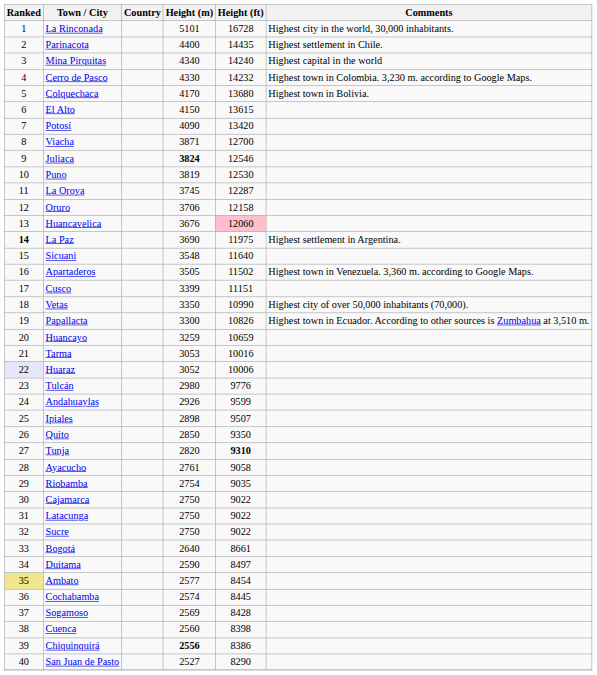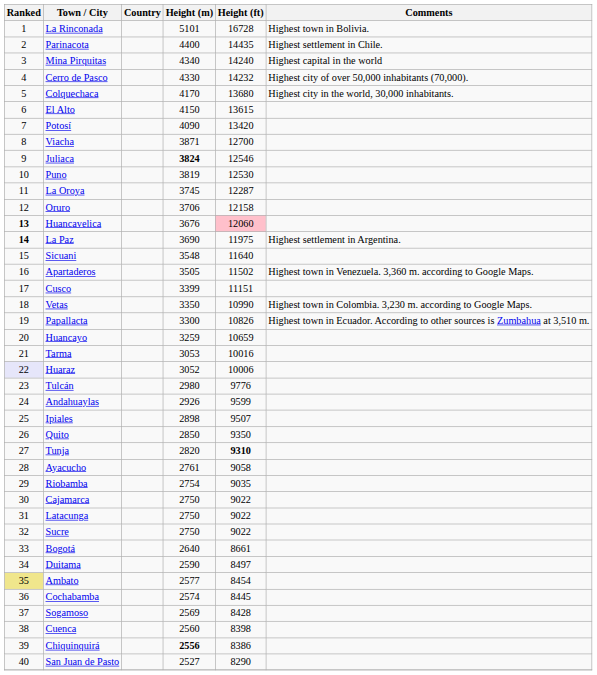La Rinconada | Comments: Highest city in the world, 30,000 inhabitants. -> Highest town in Bolivia.
Cerro de Pasco | Comments: Highest town in Colombia. 3,230 m. according to Google Maps. -> Highest city of over 50,000 inhabitants (70,000).
Colquechaca | Comments: Highest town in Bolivia. -> Highest city in the world, 30,000 inhabitants.
Huancavelica | Ranked: normal -> bold
Vetas | Comments: Highest city of over 50,000 inhabitants (70,000). -> Highest town in Colombia. 3,230 m. according to Google Maps.
